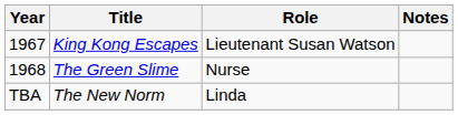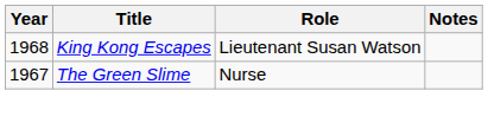King Kong Escapes | Year: 1967 -> 1968
The Green Slime | Year: 1968 -> 1967
- row: TBA | The New Norm | Linda
